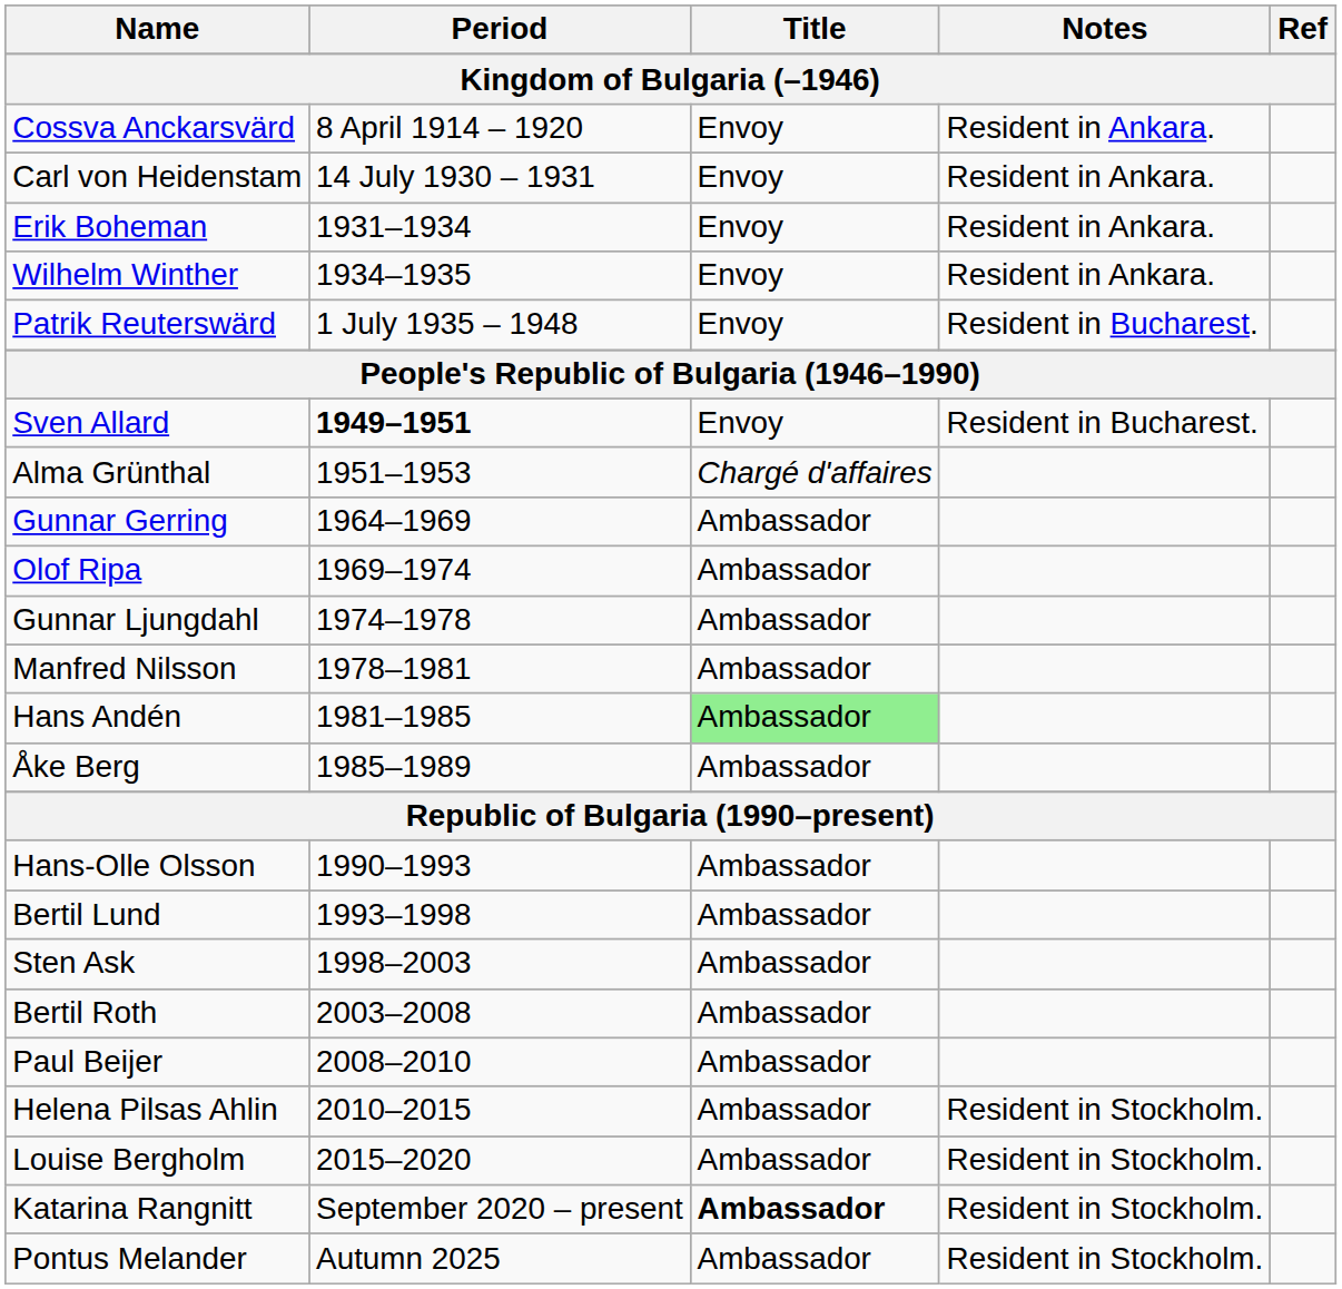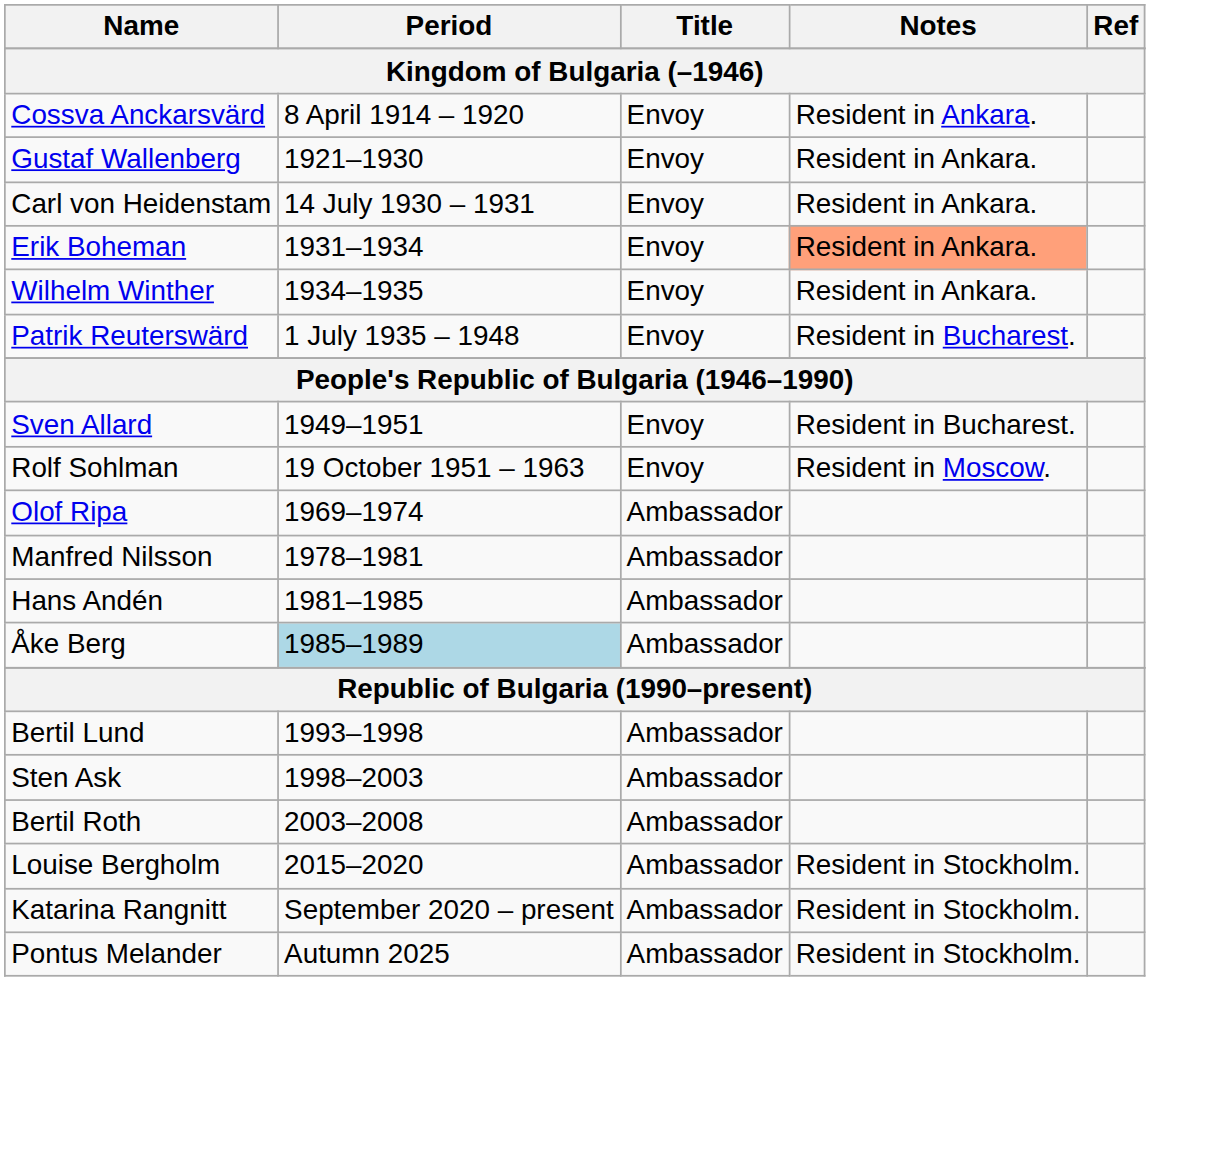+ row: Gustaf Wallenberg | 1921–1930 | Envoy | Resident in Ankara.
Erik Boheman | Notes: no background -> lightsalmon background
Sven Allard | Period: bold -> normal
+ row: Rolf Sohlman | 19 October 1951 – 1963 | Envoy | Resident in Moscow.
- row: Alma Grünthal | 1951–1953 | Chargé d'affaires
- row: Gunnar Gerring | 1964–1969 | Ambassador
- row: Gunnar Ljungdahl | 1974–1978 | Ambassador
Hans Andén | Title: lightgreen background -> no background
Åke Berg | Period: no background -> lightblue background
- row: Hans-Olle Olsson | 1990–1993 | Ambassador
- row: Paul Beijer | 2008–2010 | Ambassador
- row: Helena Pilsas Ahlin | 2010–2015 | Ambassador | Resident in Stockholm.
Katarina Rangnitt | Title: bold -> normal
